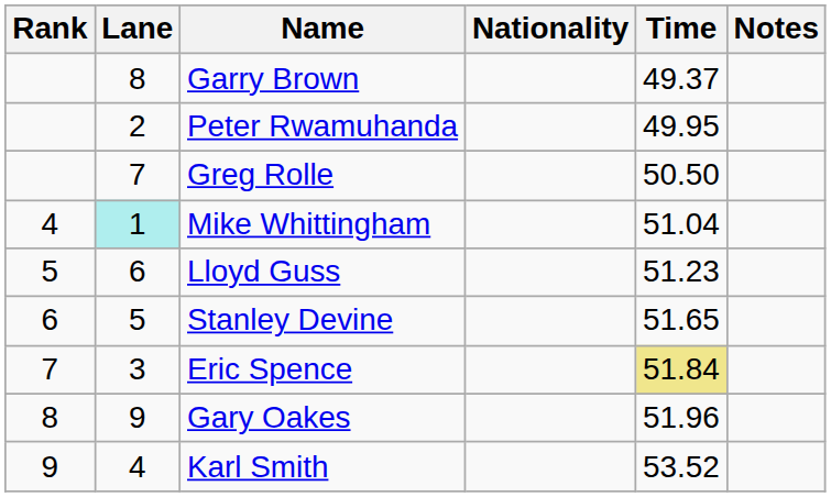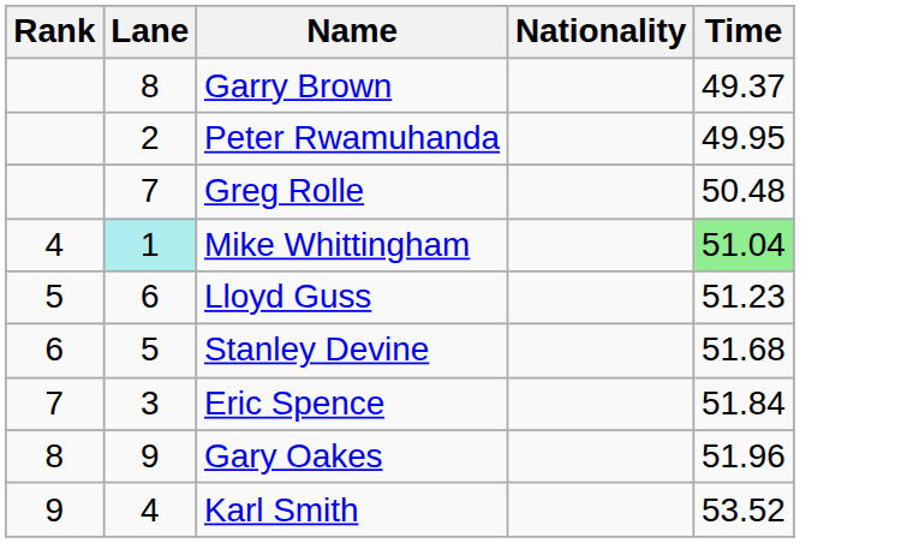- column: Notes
Greg Rolle | Time: 50.50 -> 50.48
Mike Whittingham | Time: no background -> lightgreen background
Stanley Devine | Time: 51.65 -> 51.68
Eric Spence | Time: khaki background -> no background
